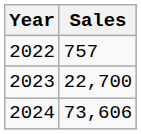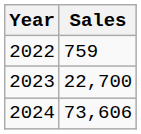2022 | Sales: 757 -> 759
